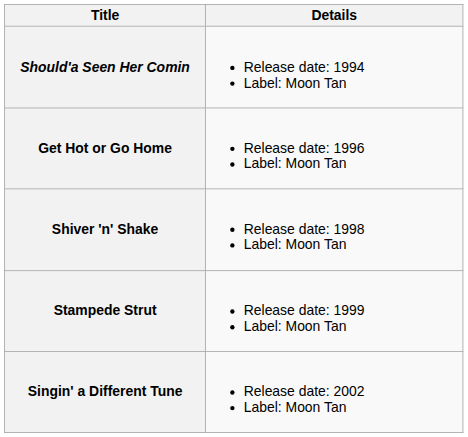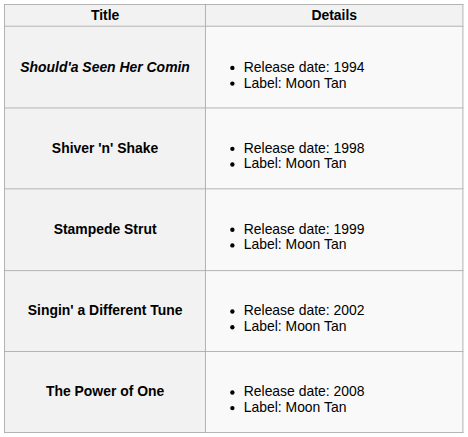- row: Get Hot or Go Home | Release date: 1996 Label: Moon Tan
+ row: The Power of One | Release date: 2008 Label: Moon Tan
